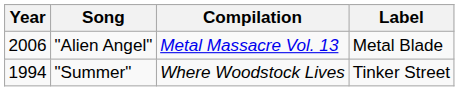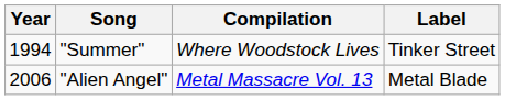rows swapped: "Summer" <-> "Alien Angel"
